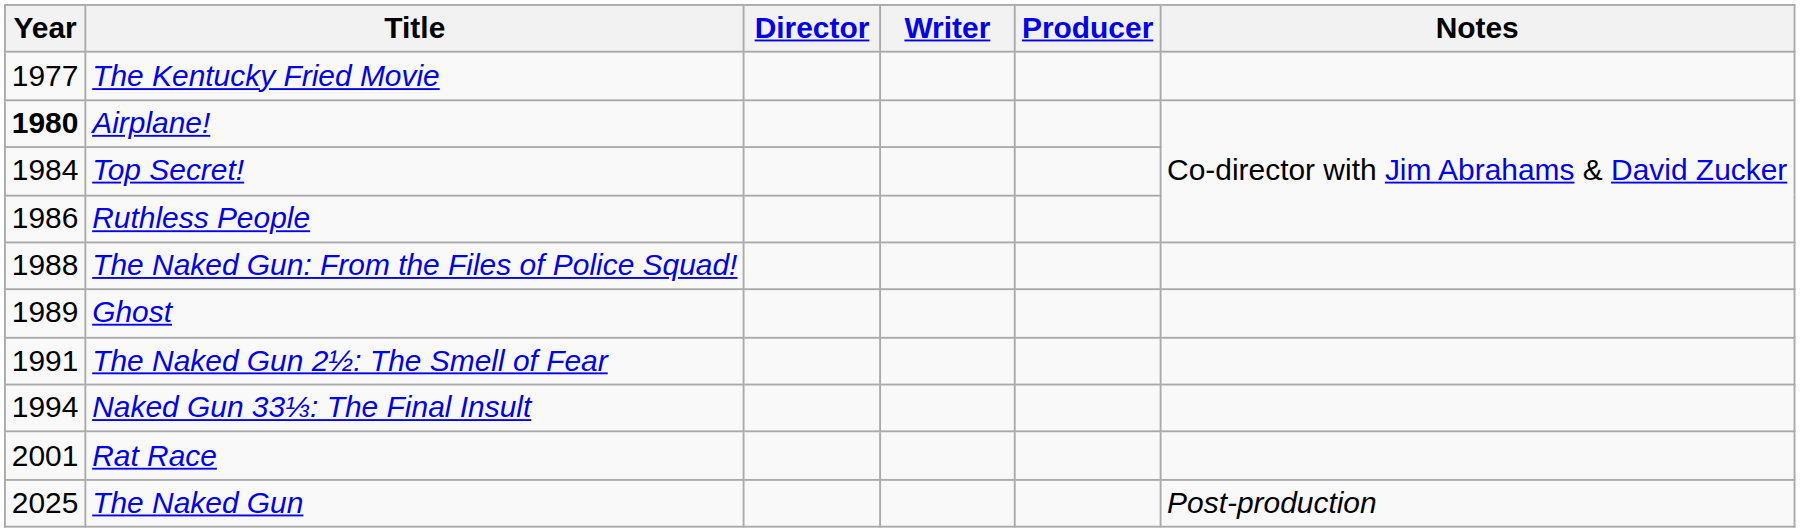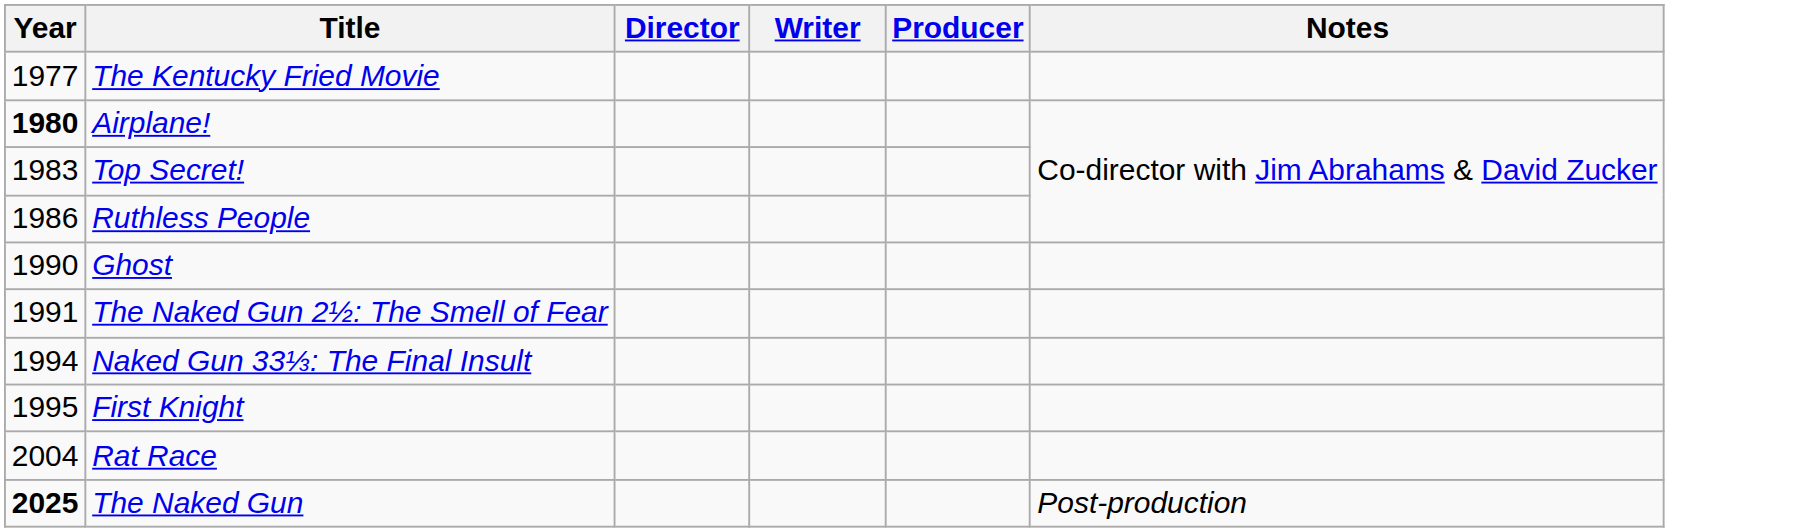Top Secret! | Year: 1984 -> 1983
- row: 1988 | The Naked Gun: From the Files of Police Squad!
Ghost | Year: 1989 -> 1990
+ row: 1995 | First Knight
Rat Race | Year: 2001 -> 2004
The Naked Gun | Year: normal -> bold
